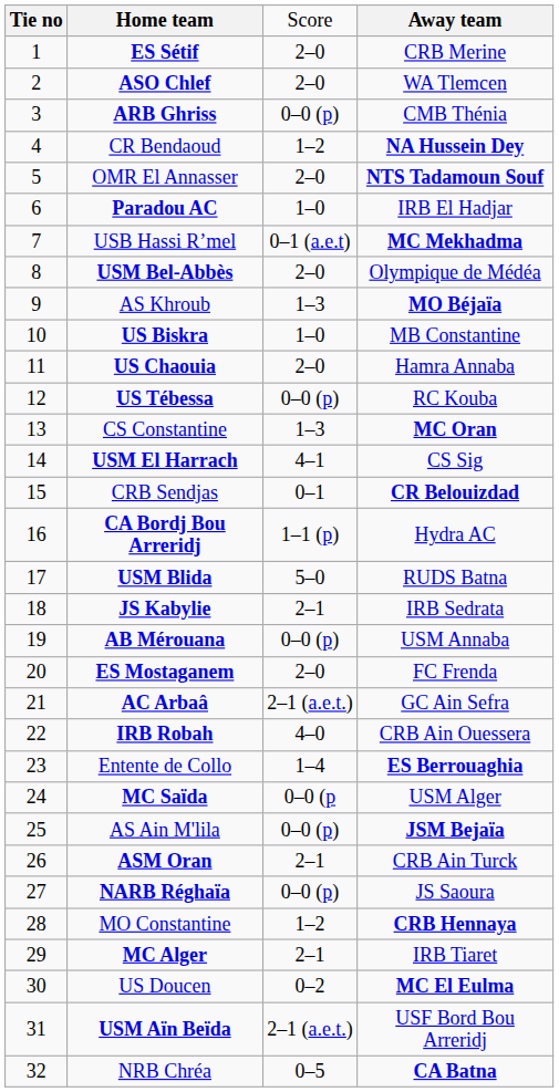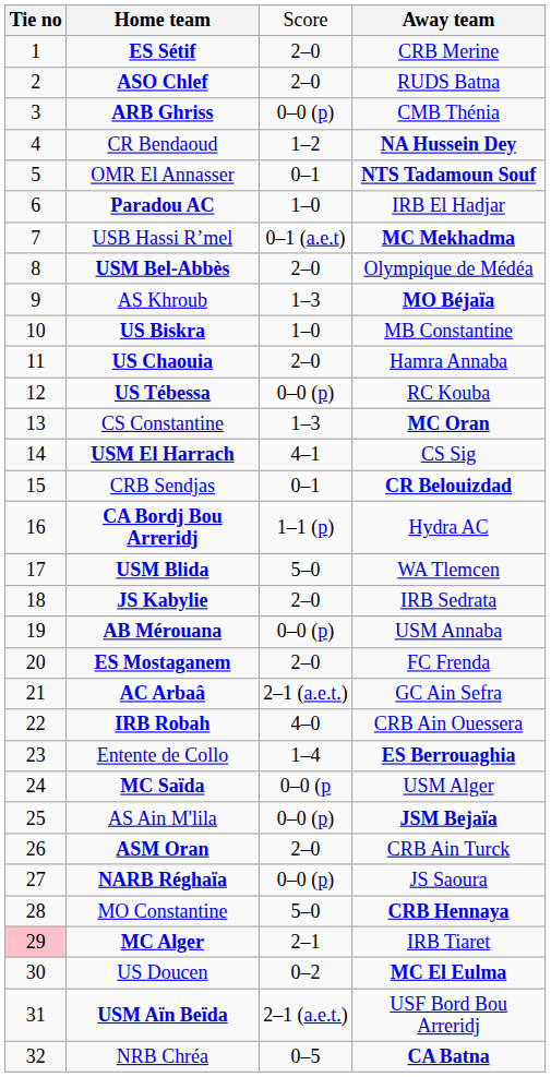ASO Chlef | column 4: WA Tlemcen -> RUDS Batna
OMR El Annasser | column 3: 2–0 -> 0–1
USM Blida | column 4: RUDS Batna -> WA Tlemcen
JS Kabylie | column 3: 2–1 -> 2–0
ASM Oran | column 3: 2–1 -> 2–0
MO Constantine | column 3: 1–2 -> 5–0
MC Alger | column 1: no background -> pink background
